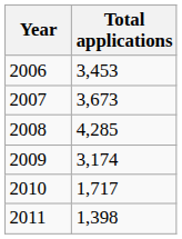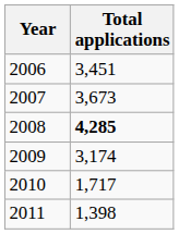2006 | Total applications: 3,453 -> 3,451
2008 | Total applications: normal -> bold
